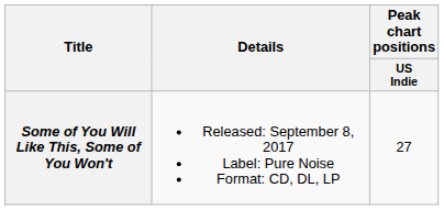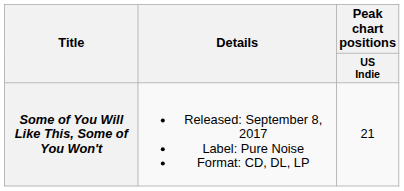Some of You Will Like This, Some of You Won't | Peak chart positions / US Indie: 27 -> 21
